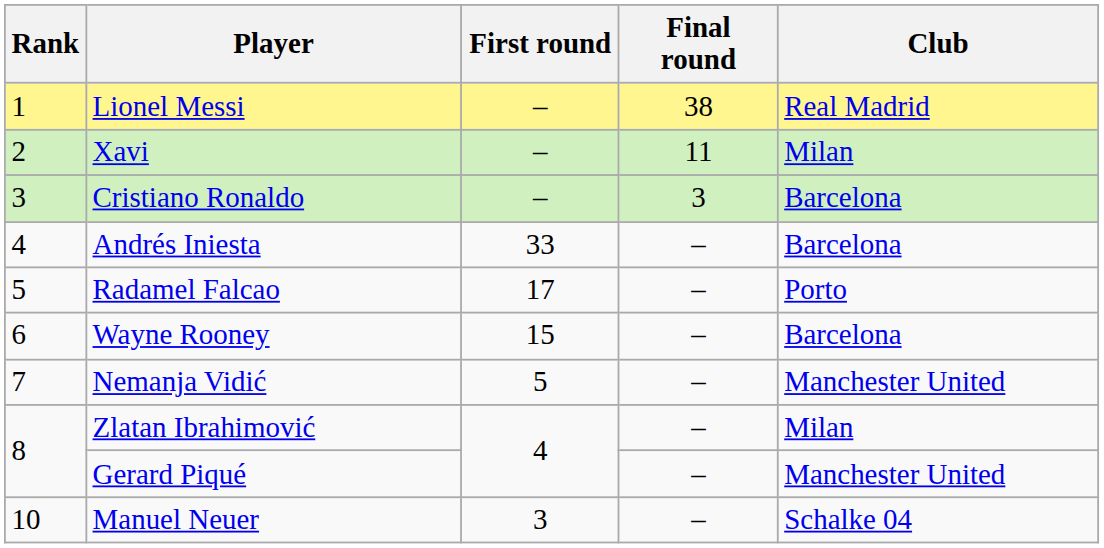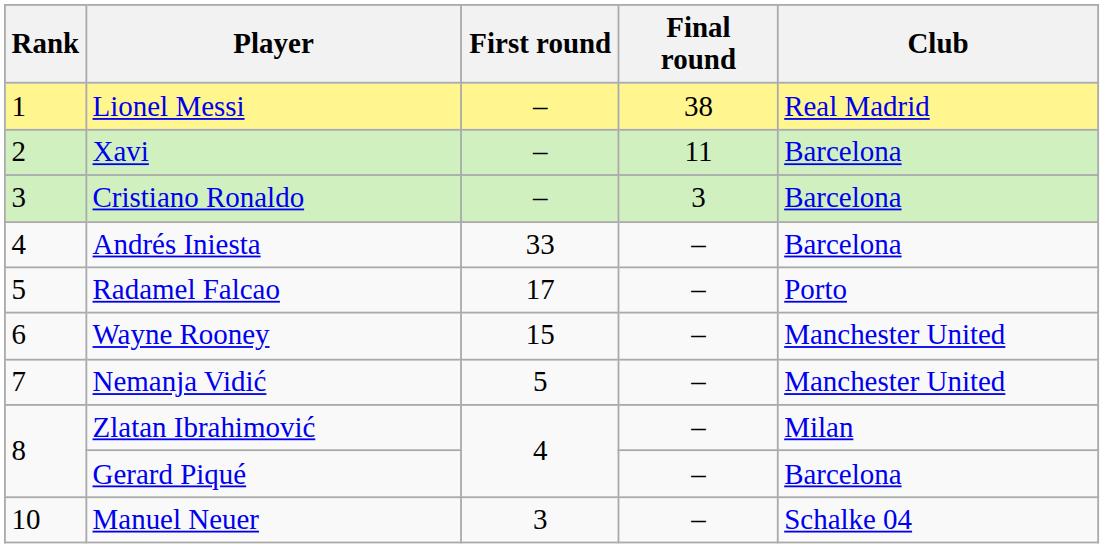Xavi | Club: Milan -> Barcelona
Wayne Rooney | Club: Barcelona -> Manchester United
Gerard Piqué | Club: Manchester United -> Barcelona
